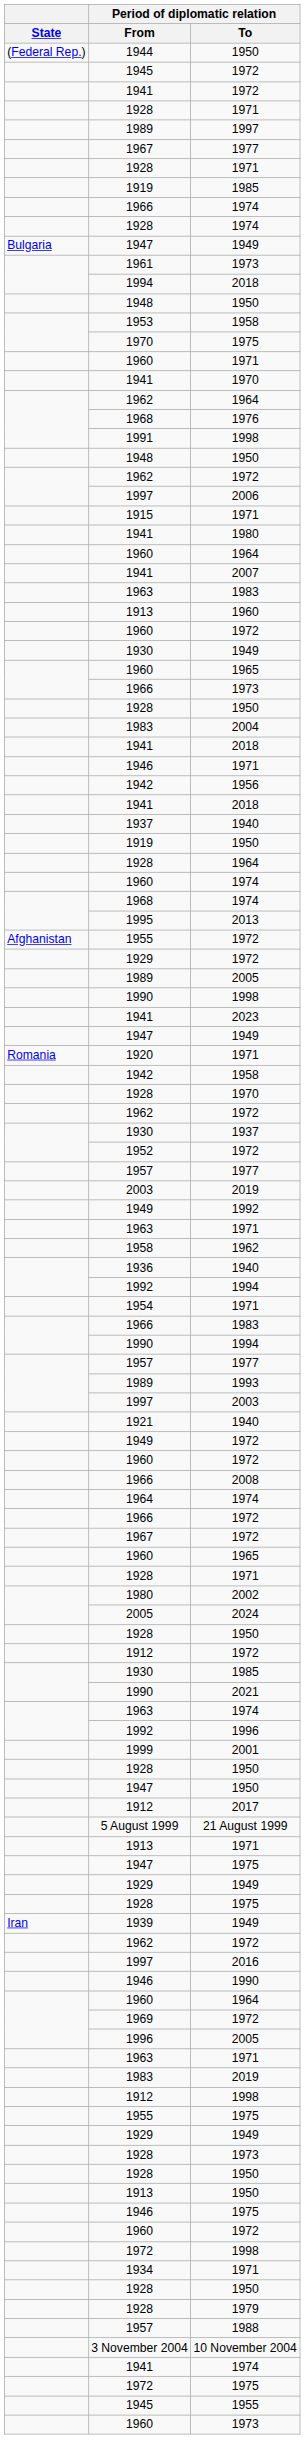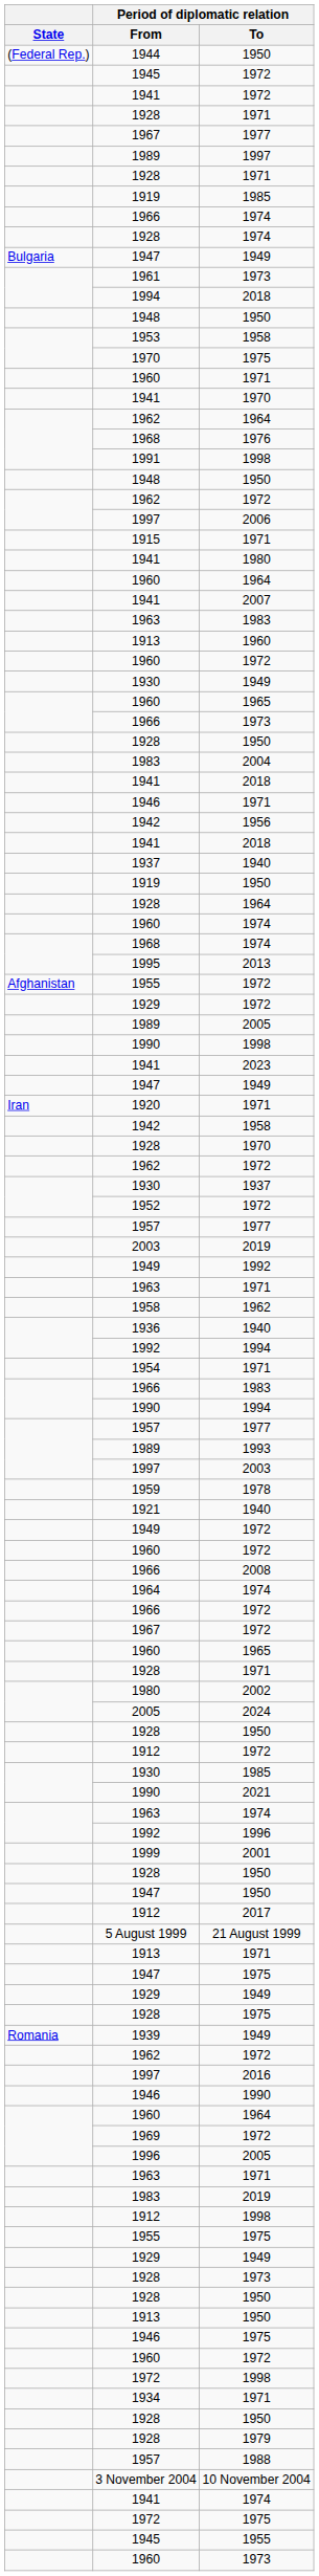rows swapped: 1967 / 1977 <-> 1989 / 1997
1920 | State: Romania -> Iran
+ row: 1959 | 1978
1939 | State: Iran -> Romania
